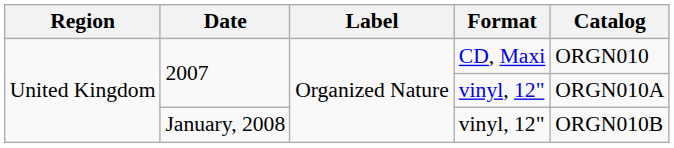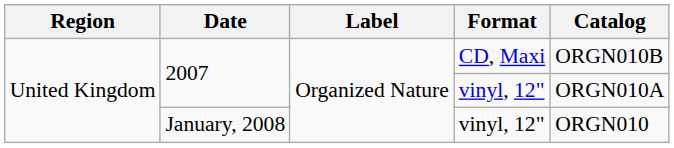2007 / CD, Maxi | Catalog: ORGN010 -> ORGN010B
January, 2008 | Catalog: ORGN010B -> ORGN010
